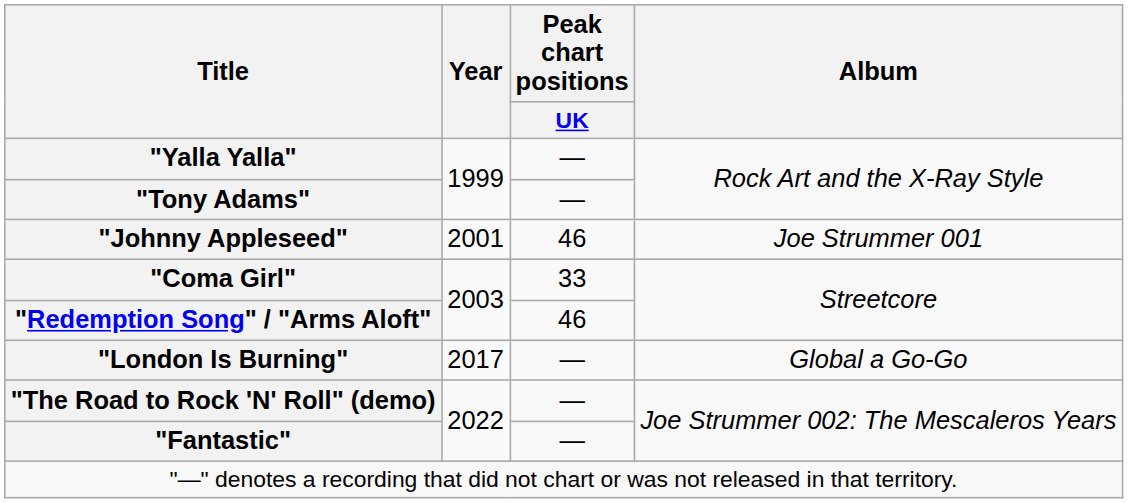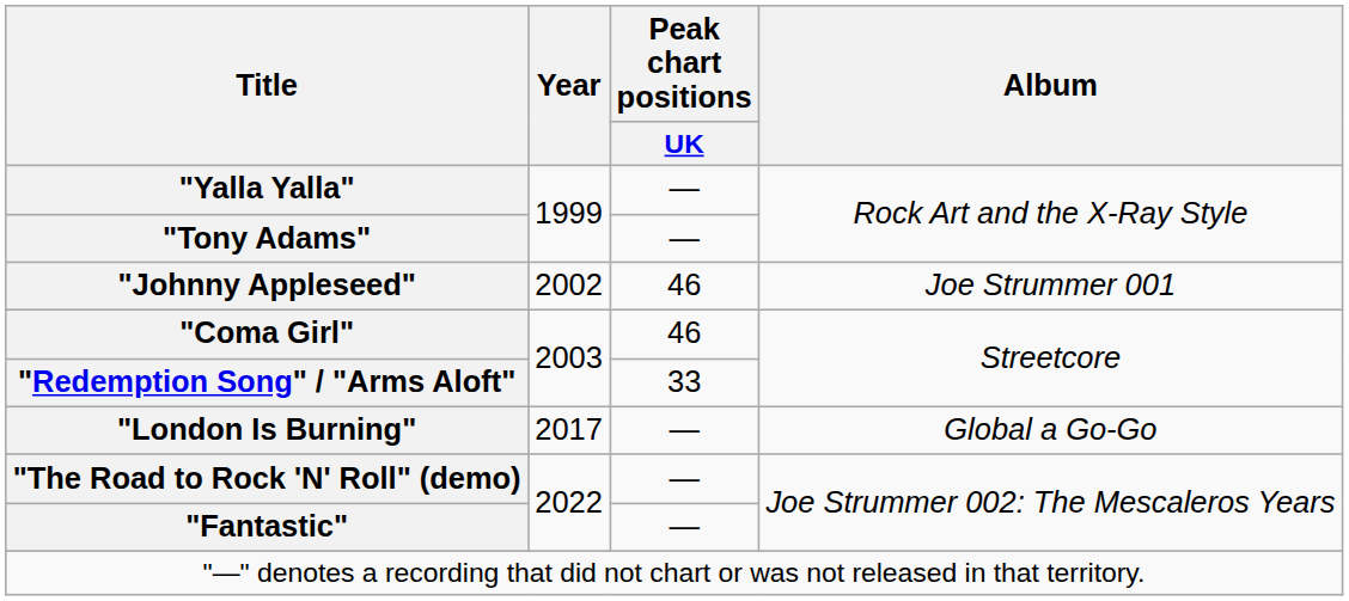"Johnny Appleseed" | Year: 2001 -> 2002
"Coma Girl" | Peak chart positions / UK: 33 -> 46
"Redemption Song" / "Arms Aloft" | Peak chart positions / UK: 46 -> 33
